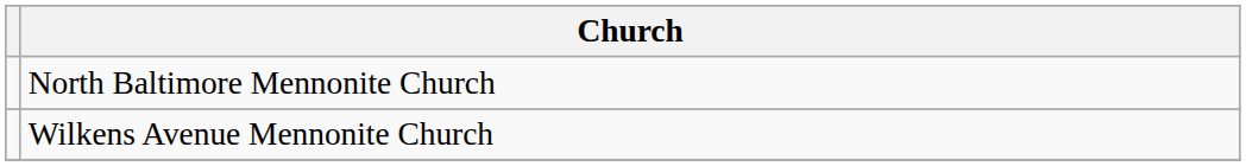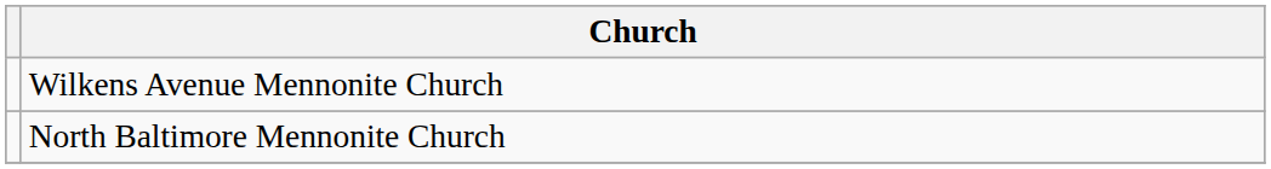rows swapped: North Baltimore Mennonite Church <-> Wilkens Avenue Mennonite Church
